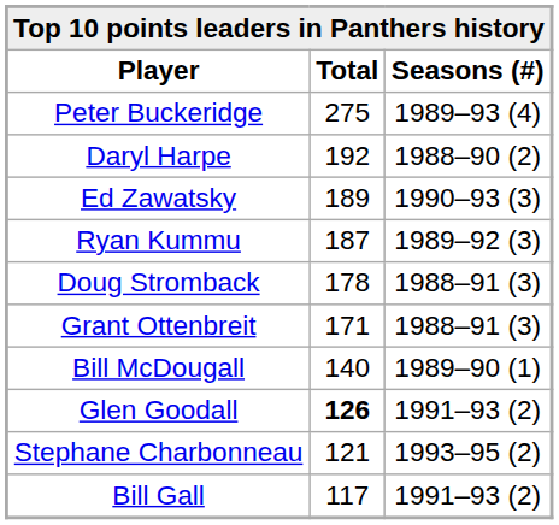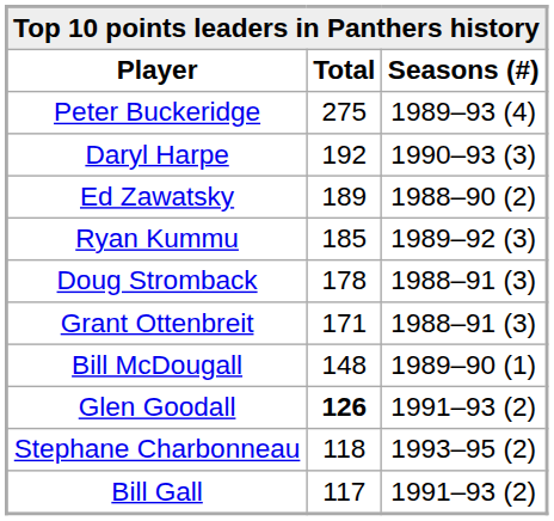Daryl Harpe | Seasons (#): 1988–90 (2) -> 1990–93 (3)
Ed Zawatsky | Seasons (#): 1990–93 (3) -> 1988–90 (2)
Ryan Kummu | Total: 187 -> 185
Bill McDougall | Total: 140 -> 148
Stephane Charbonneau | Total: 121 -> 118
